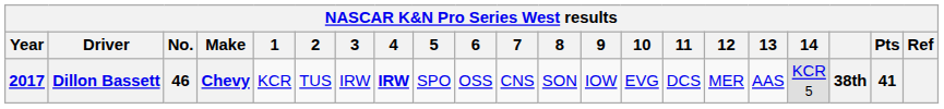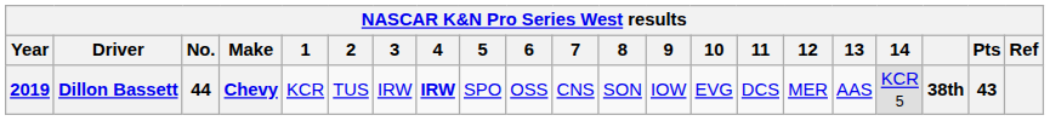Dillon Bassett | Year: 2017 -> 2019
Dillon Bassett | No.: 46 -> 44
Dillon Bassett | Pts: 41 -> 43
